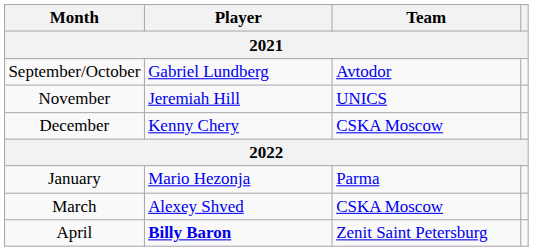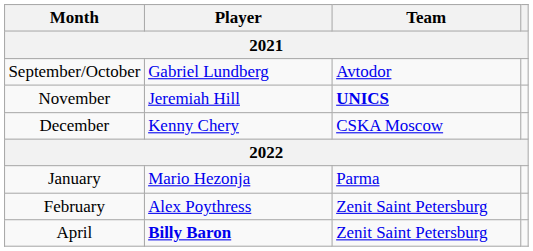November | Team: normal -> bold
+ row: February | Alex Poythress | Zenit Saint Petersburg
- row: March | Alexey Shved | CSKA Moscow
